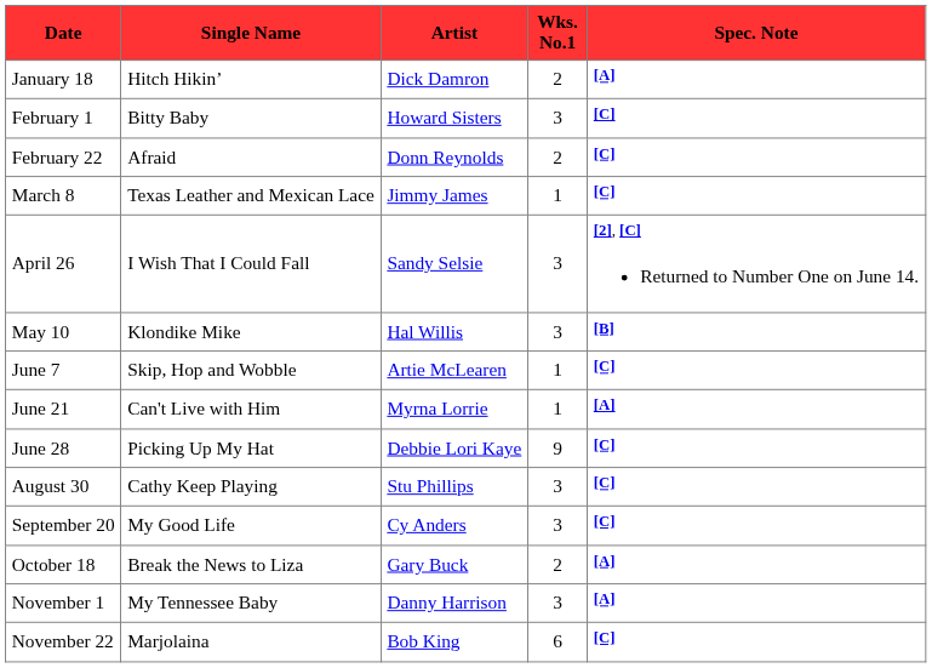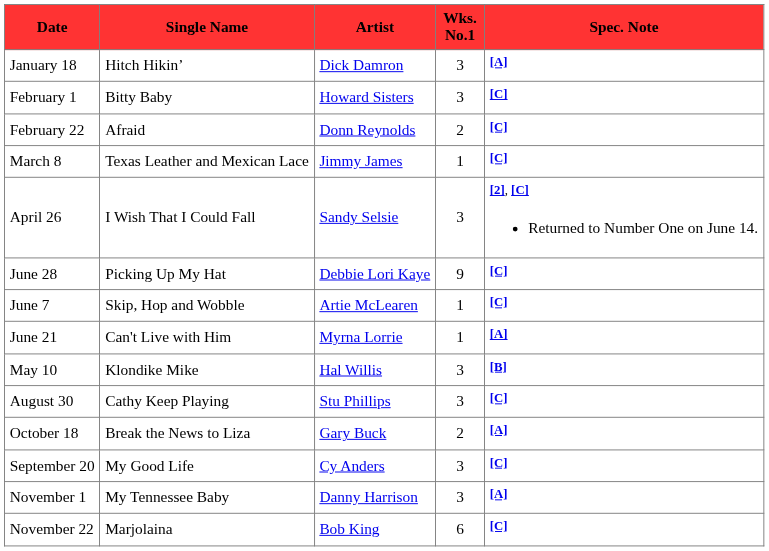January 18 | Wks. No.1: 2 -> 3
rows swapped: May 10 <-> June 28
rows swapped: September 20 <-> October 18
